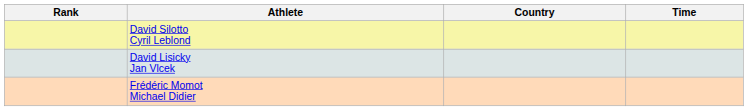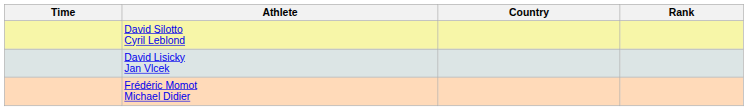columns swapped: Rank <-> Time
